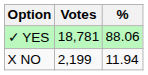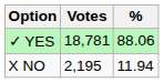X NO | Votes: 2,199 -> 2,195
